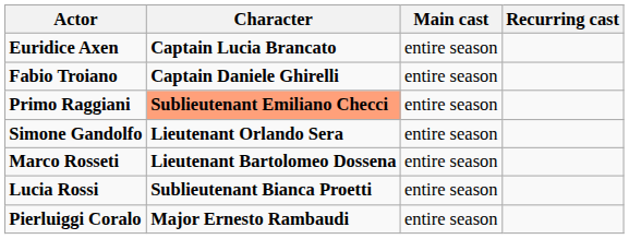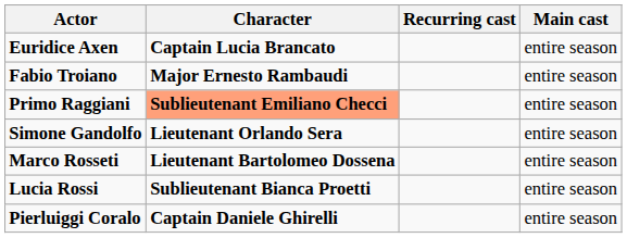columns swapped: Main cast <-> Recurring cast
Fabio Troiano | Character: Captain Daniele Ghirelli -> Major Ernesto Rambaudi
Pierluiggi Coralo | Character: Major Ernesto Rambaudi -> Captain Daniele Ghirelli
